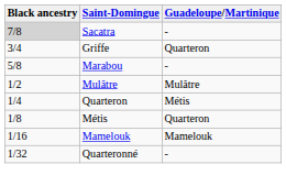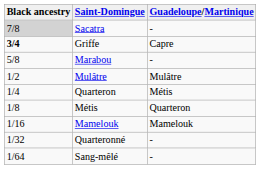Griffe | Black ancestry: normal -> bold
Griffe | Guadeloupe/Martinique: Quarteron -> Capre
+ row: 1/64 | Sang-mêlé | -
